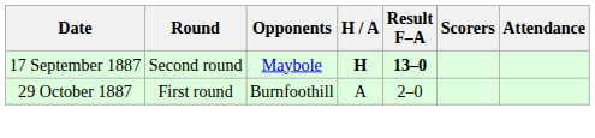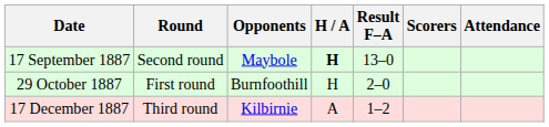17 September 1887 | Result F–A: bold -> normal
29 October 1887 | H / A: A -> H
+ row: 17 December 1887 | Third round | Kilbirnie | A | 1–2
